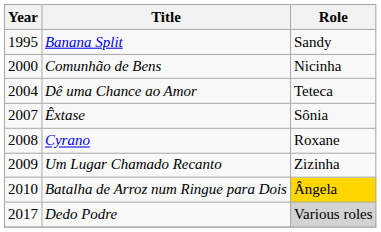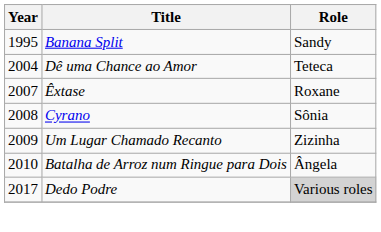- row: 2000 | Comunhão de Bens | Nicinha
Êxtase | Role: Sônia -> Roxane
Cyrano | Role: Roxane -> Sônia
Batalha de Arroz num Ringue para Dois | Role: gold background -> no background
